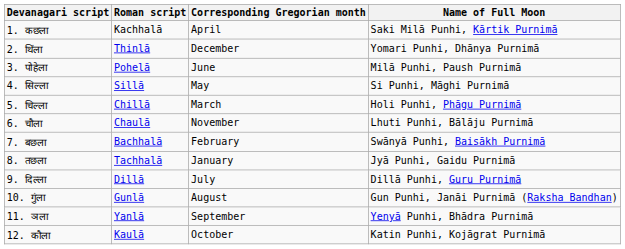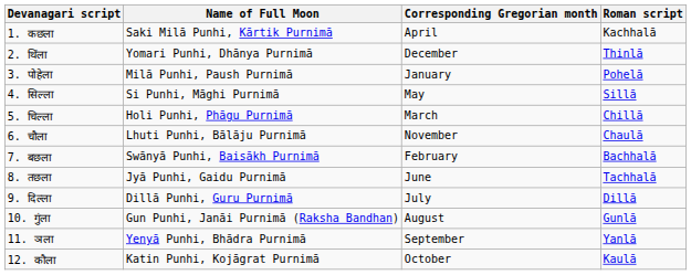columns swapped: Roman script <-> Name of Full Moon
3. पोहेला | Corresponding Gregorian month: June -> January
8. तछला | Corresponding Gregorian month: January -> June
